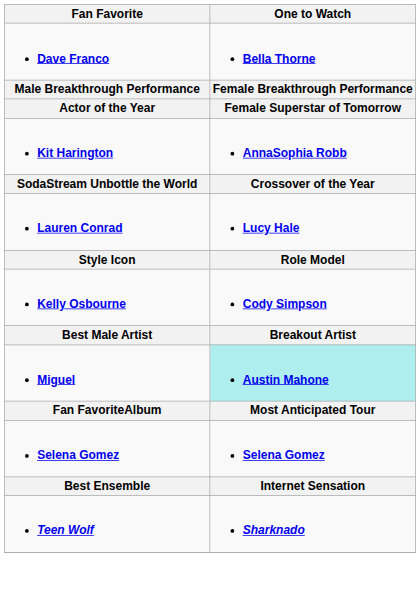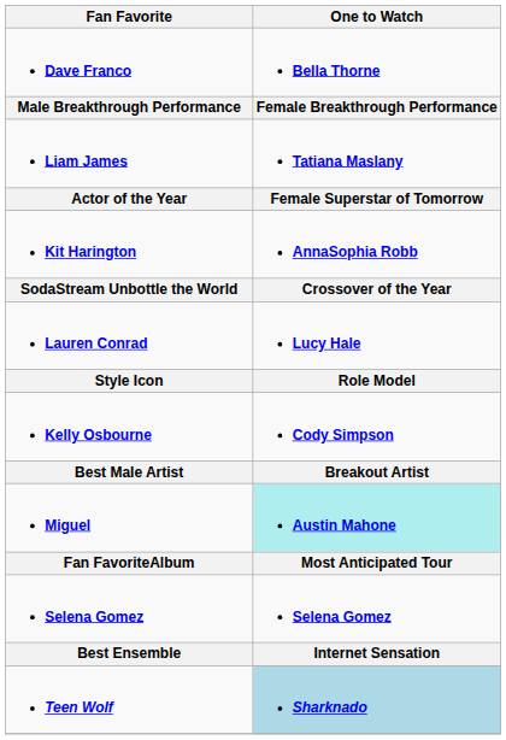+ row: Liam James | Tatiana Maslany
Teen Wolf | One to Watch: no background -> lightblue background
